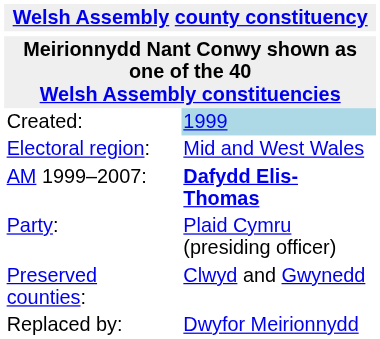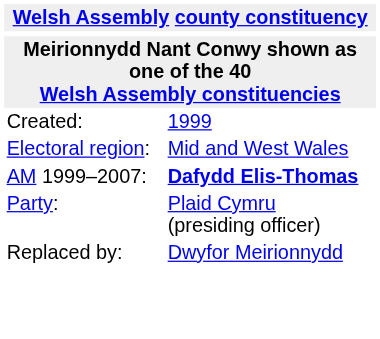Created: | column 2: lightblue background -> no background
- row: Preserved counties: | Clwyd and Gwynedd
